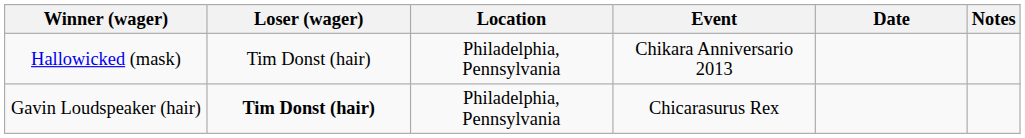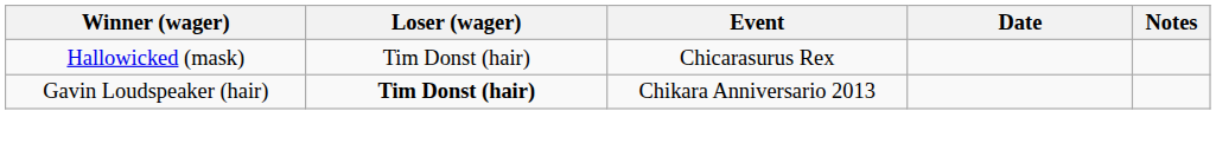- column: Location | Philadelphia, Pennsylvania | Philadelphia, Pennsylvania
Hallowicked (mask) | Event: Chikara Anniversario 2013 -> Chicarasurus Rex
Gavin Loudspeaker (hair) | Event: Chicarasurus Rex -> Chikara Anniversario 2013
